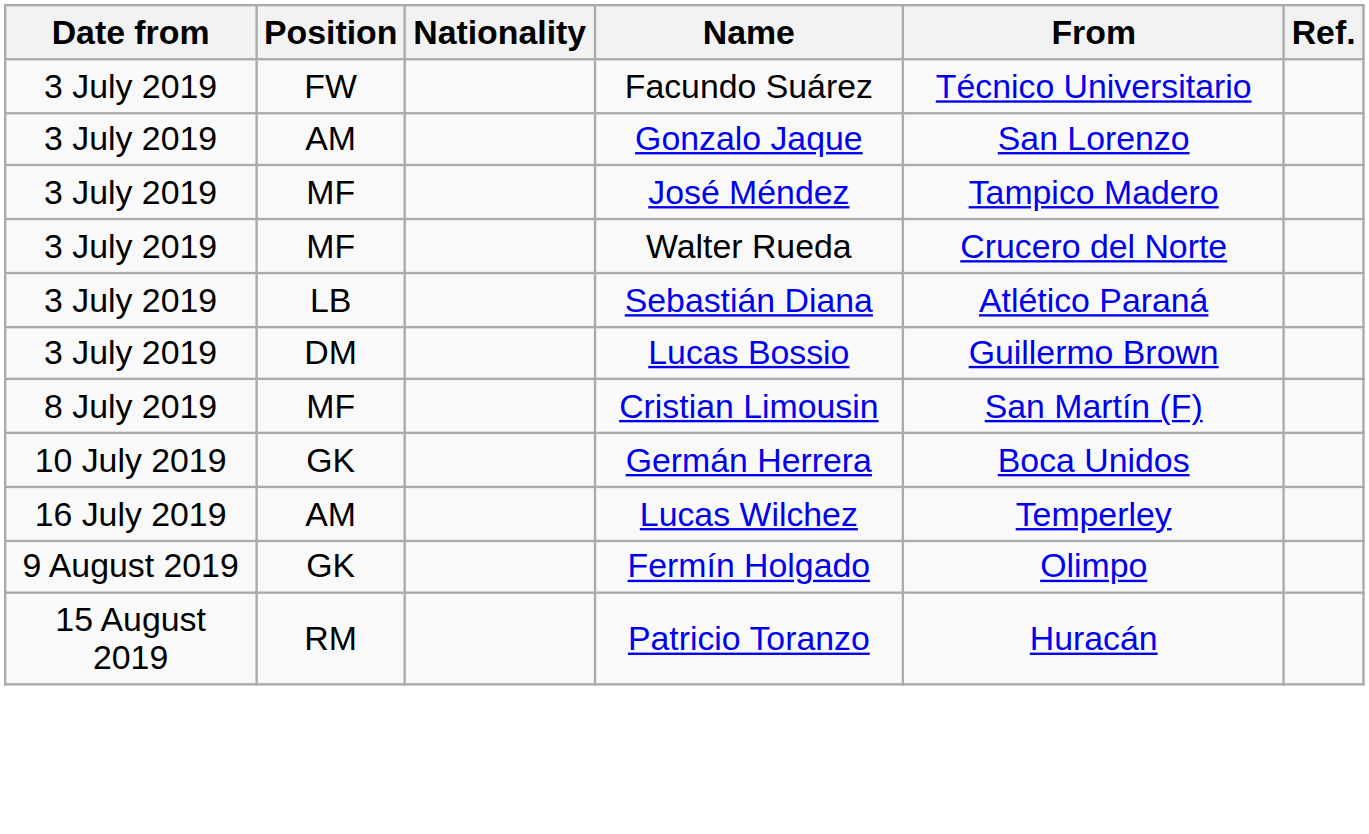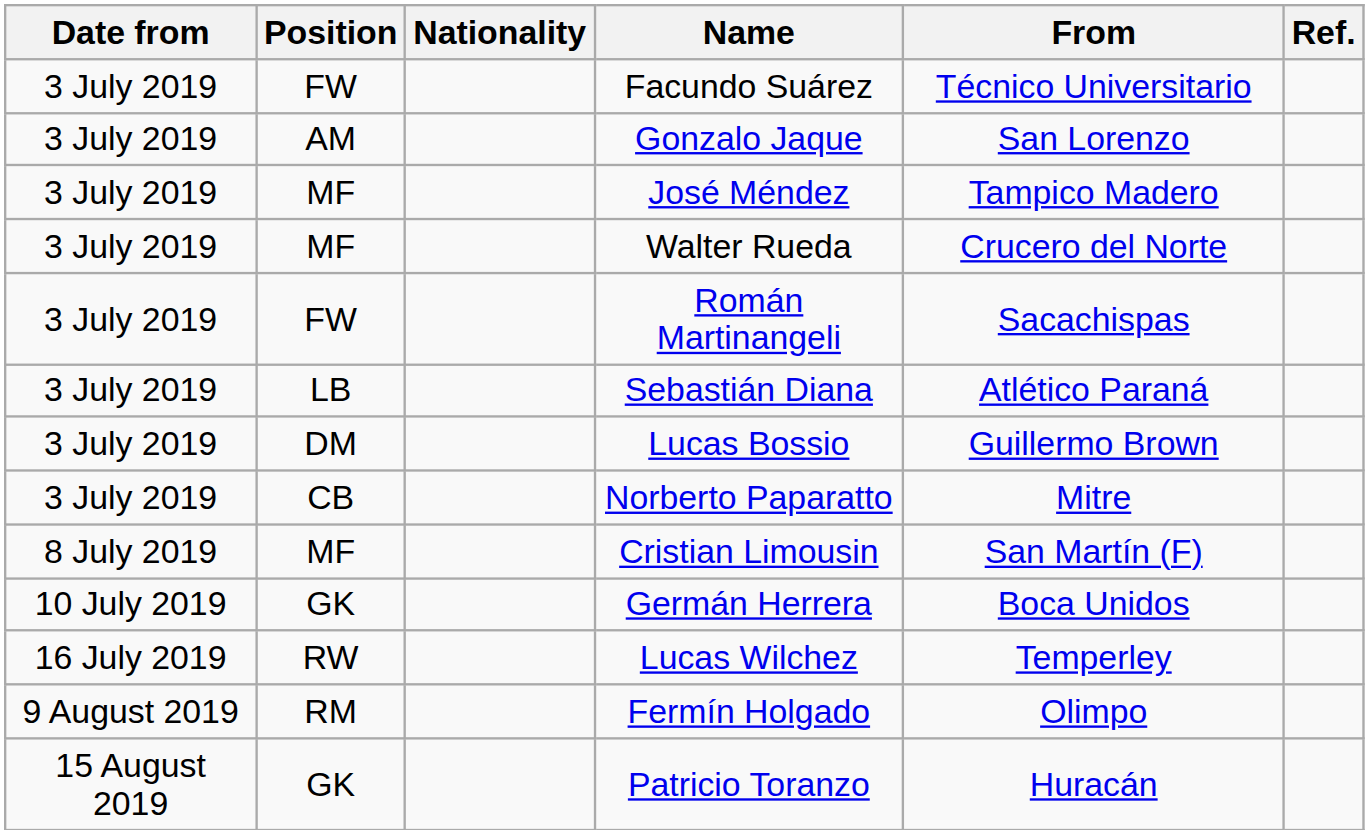+ row: 3 July 2019 | FW | Román Martinangeli | Sacachispas
+ row: 3 July 2019 | CB | Norberto Paparatto | Mitre
Lucas Wilchez | Position: AM -> RW
Fermín Holgado | Position: GK -> RM
Patricio Toranzo | Position: RM -> GK
